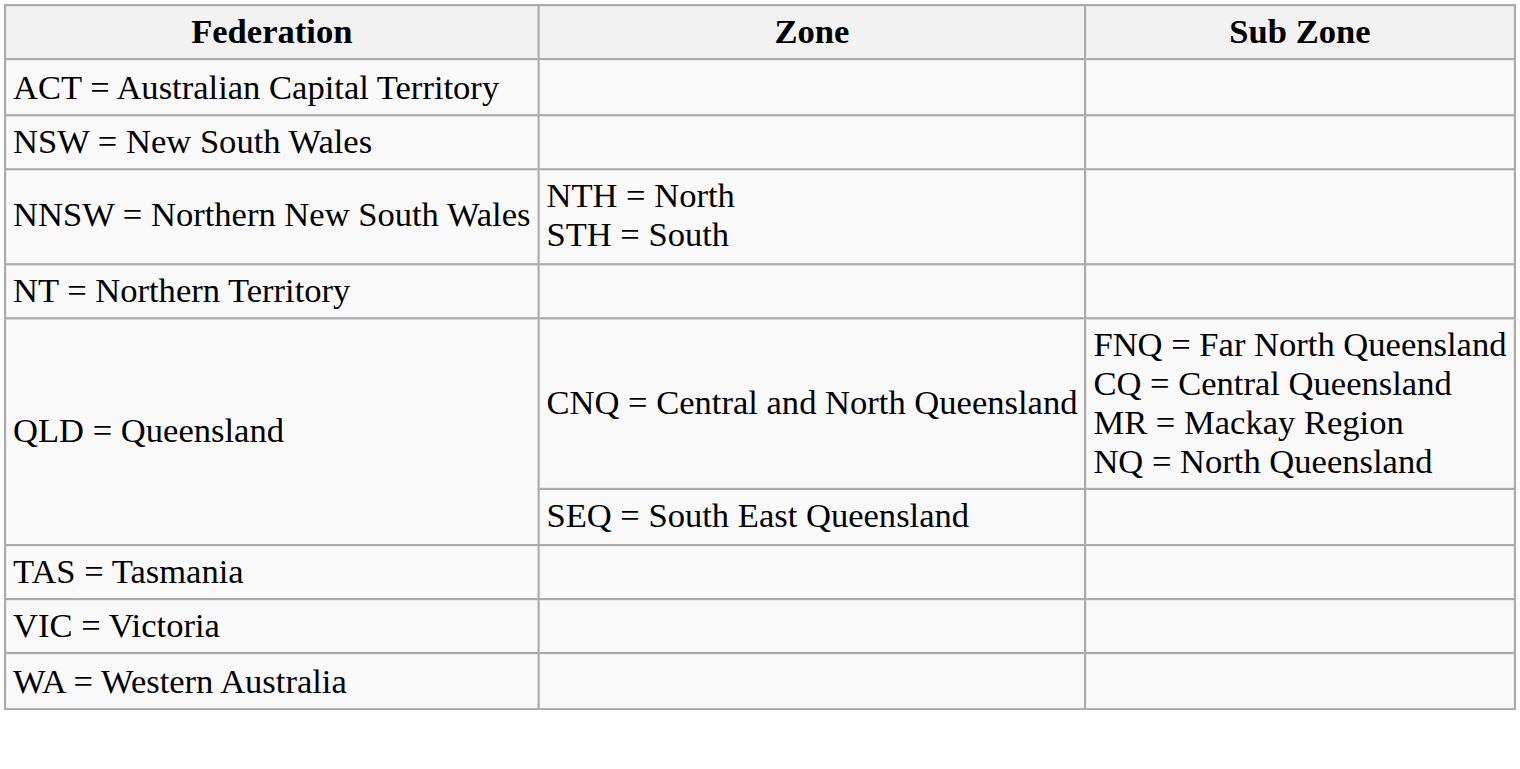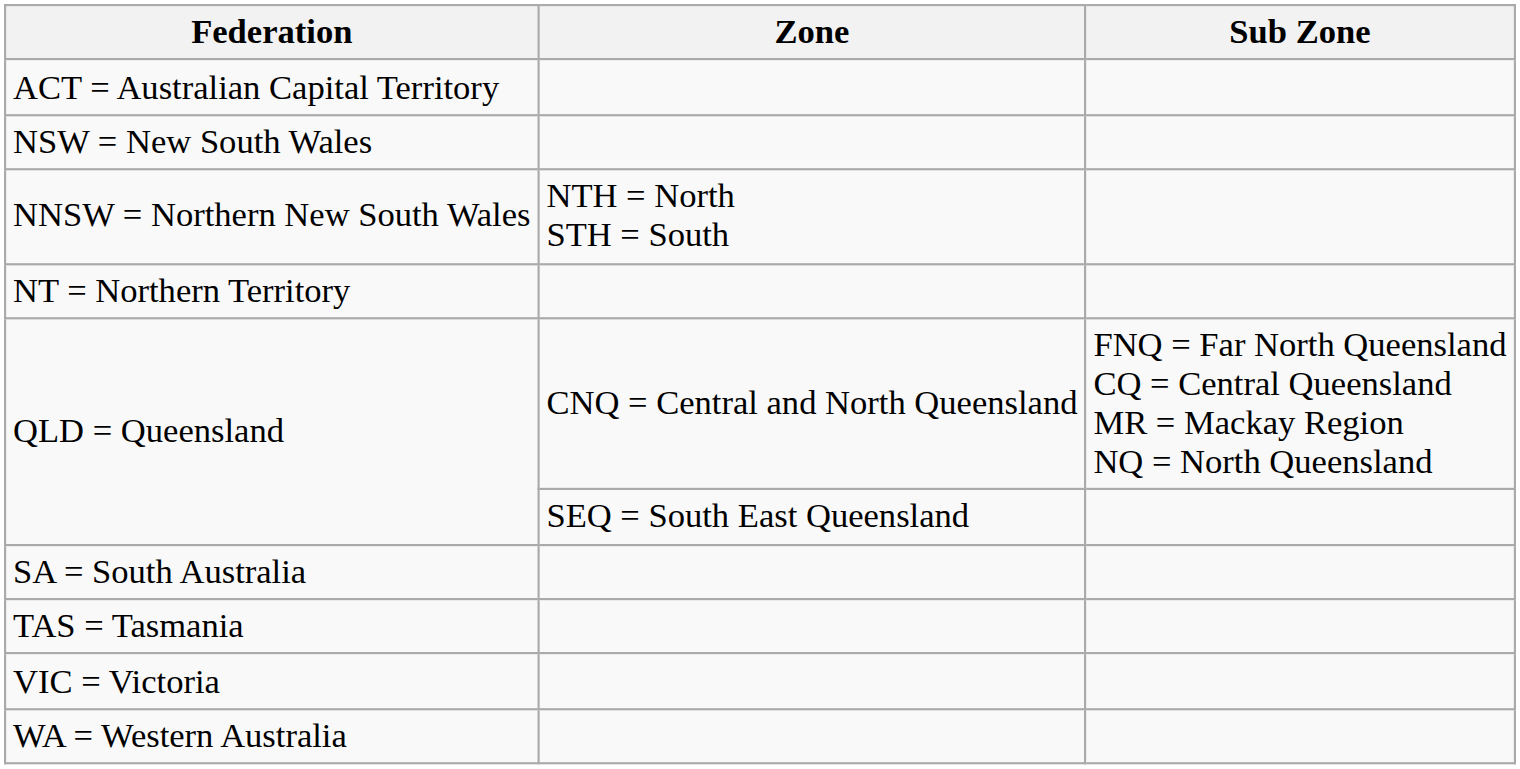+ row: SA = South Australia
